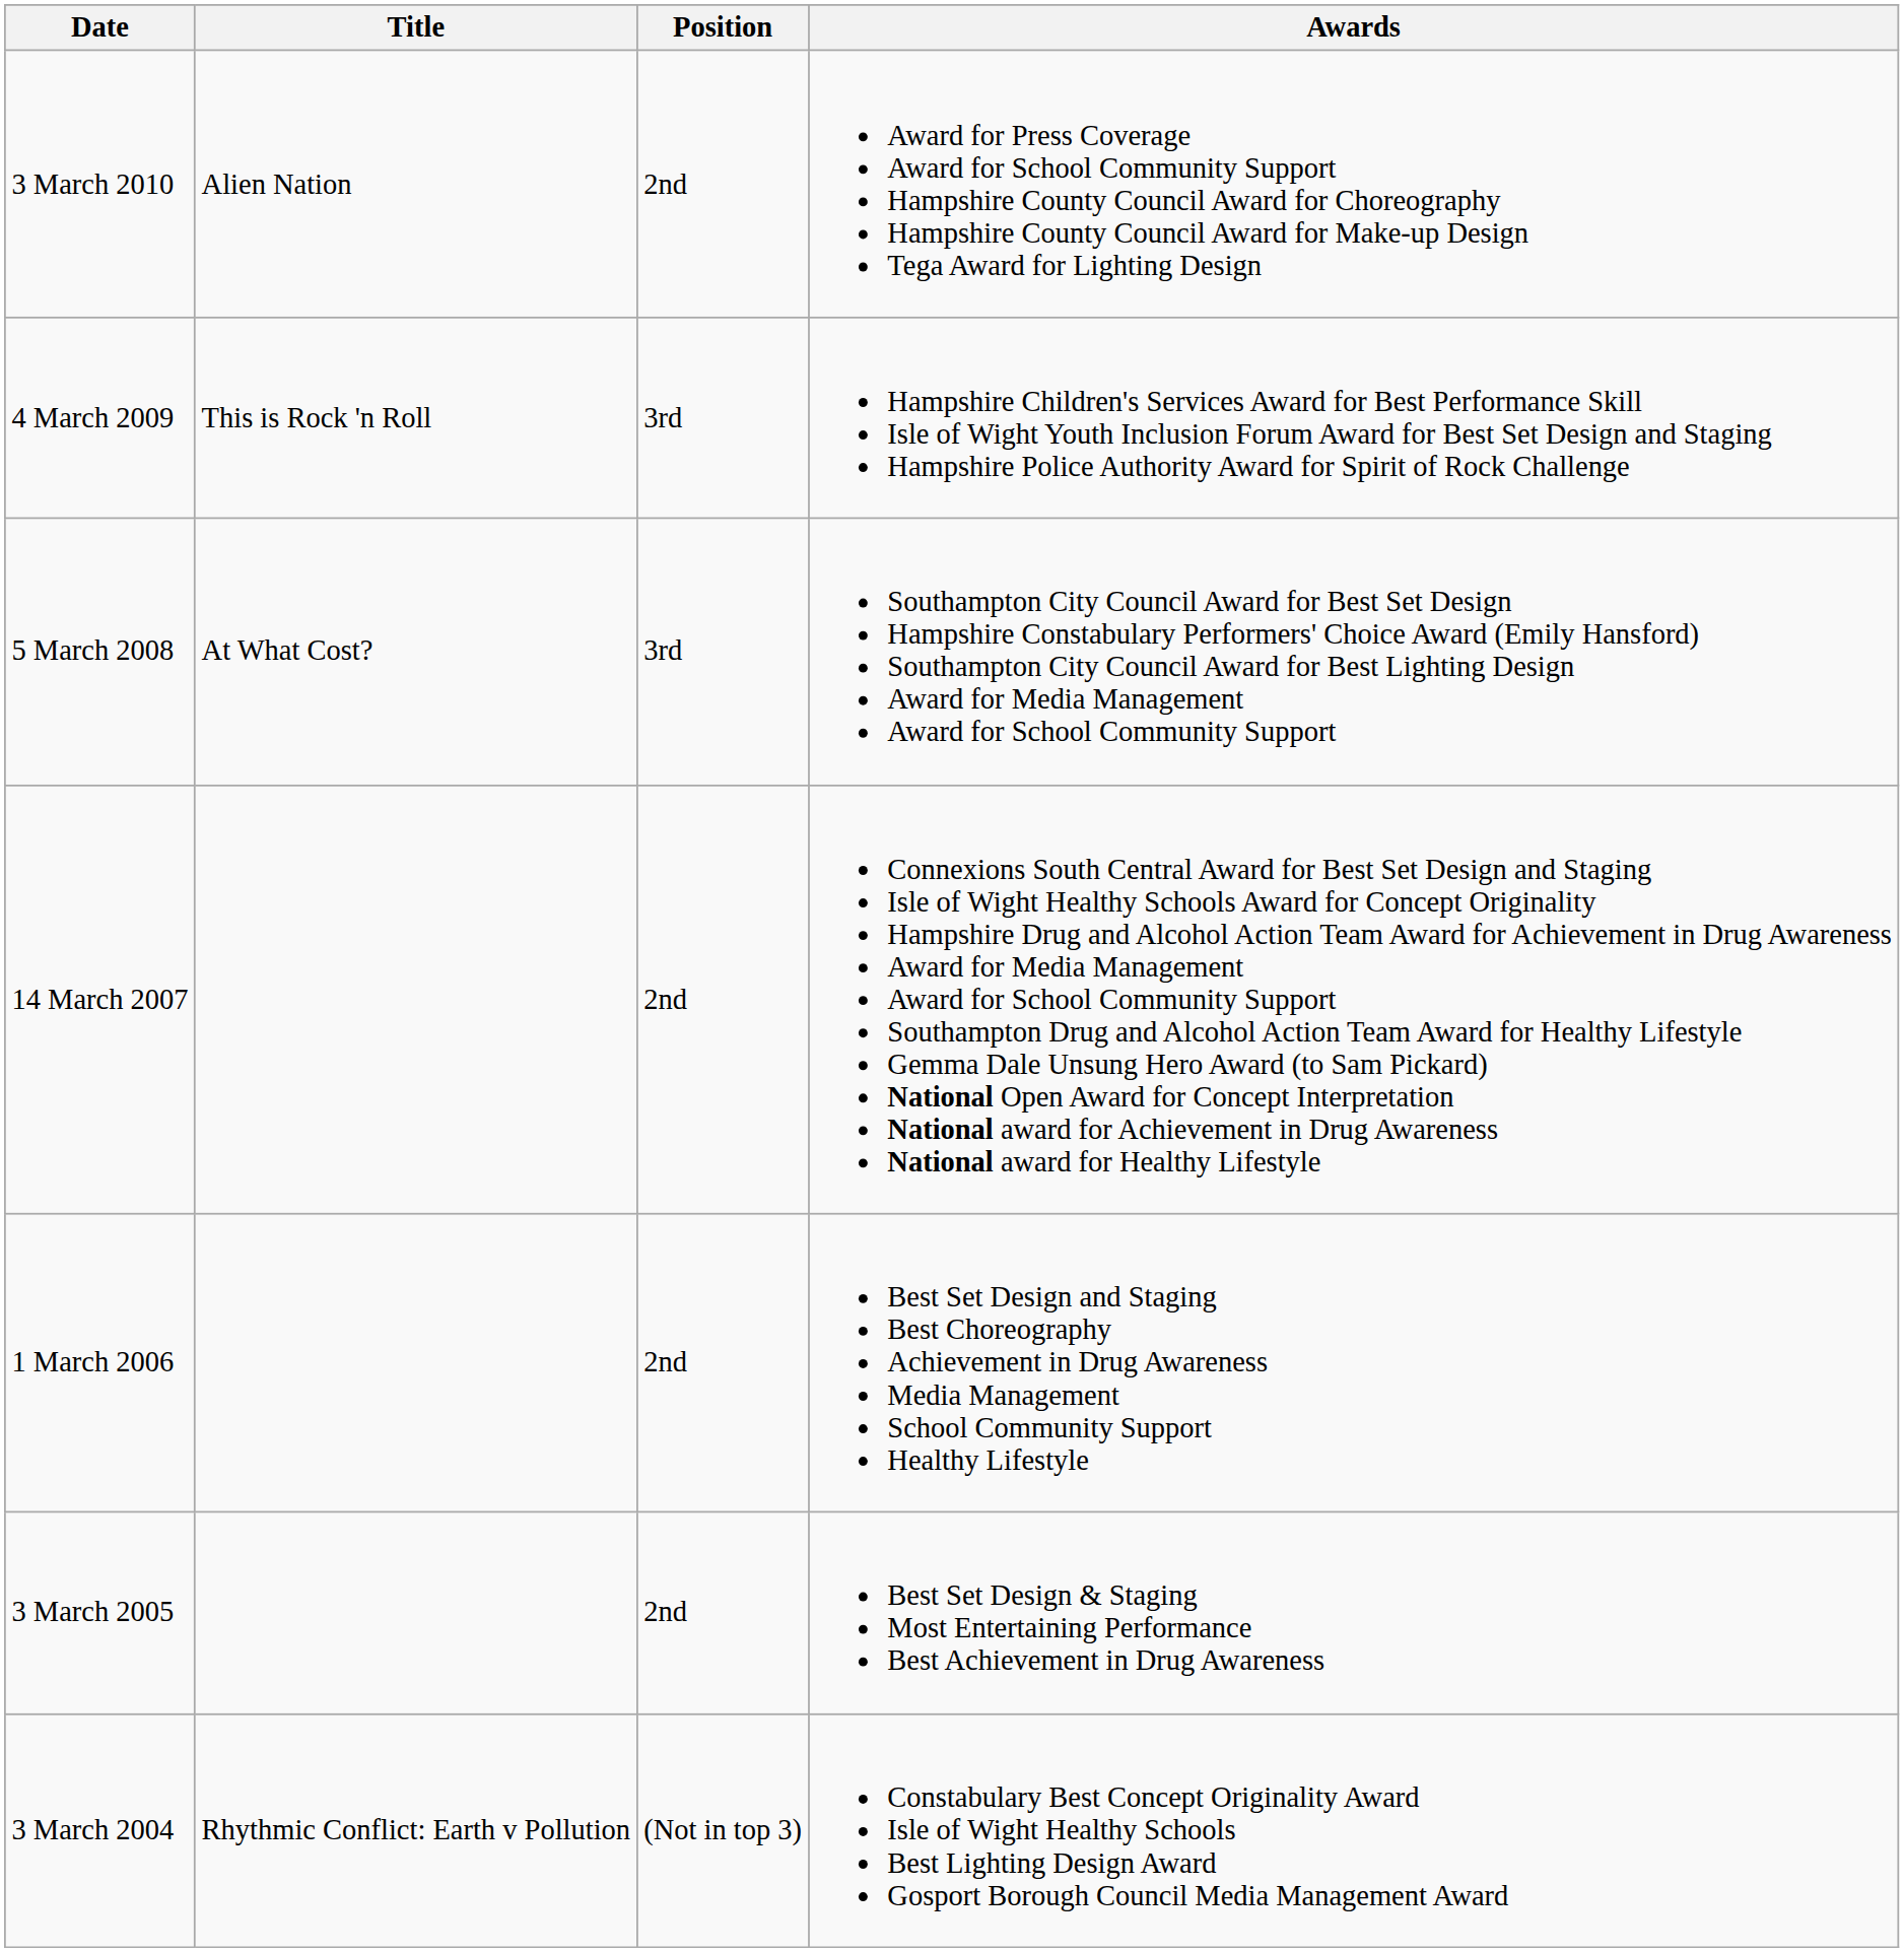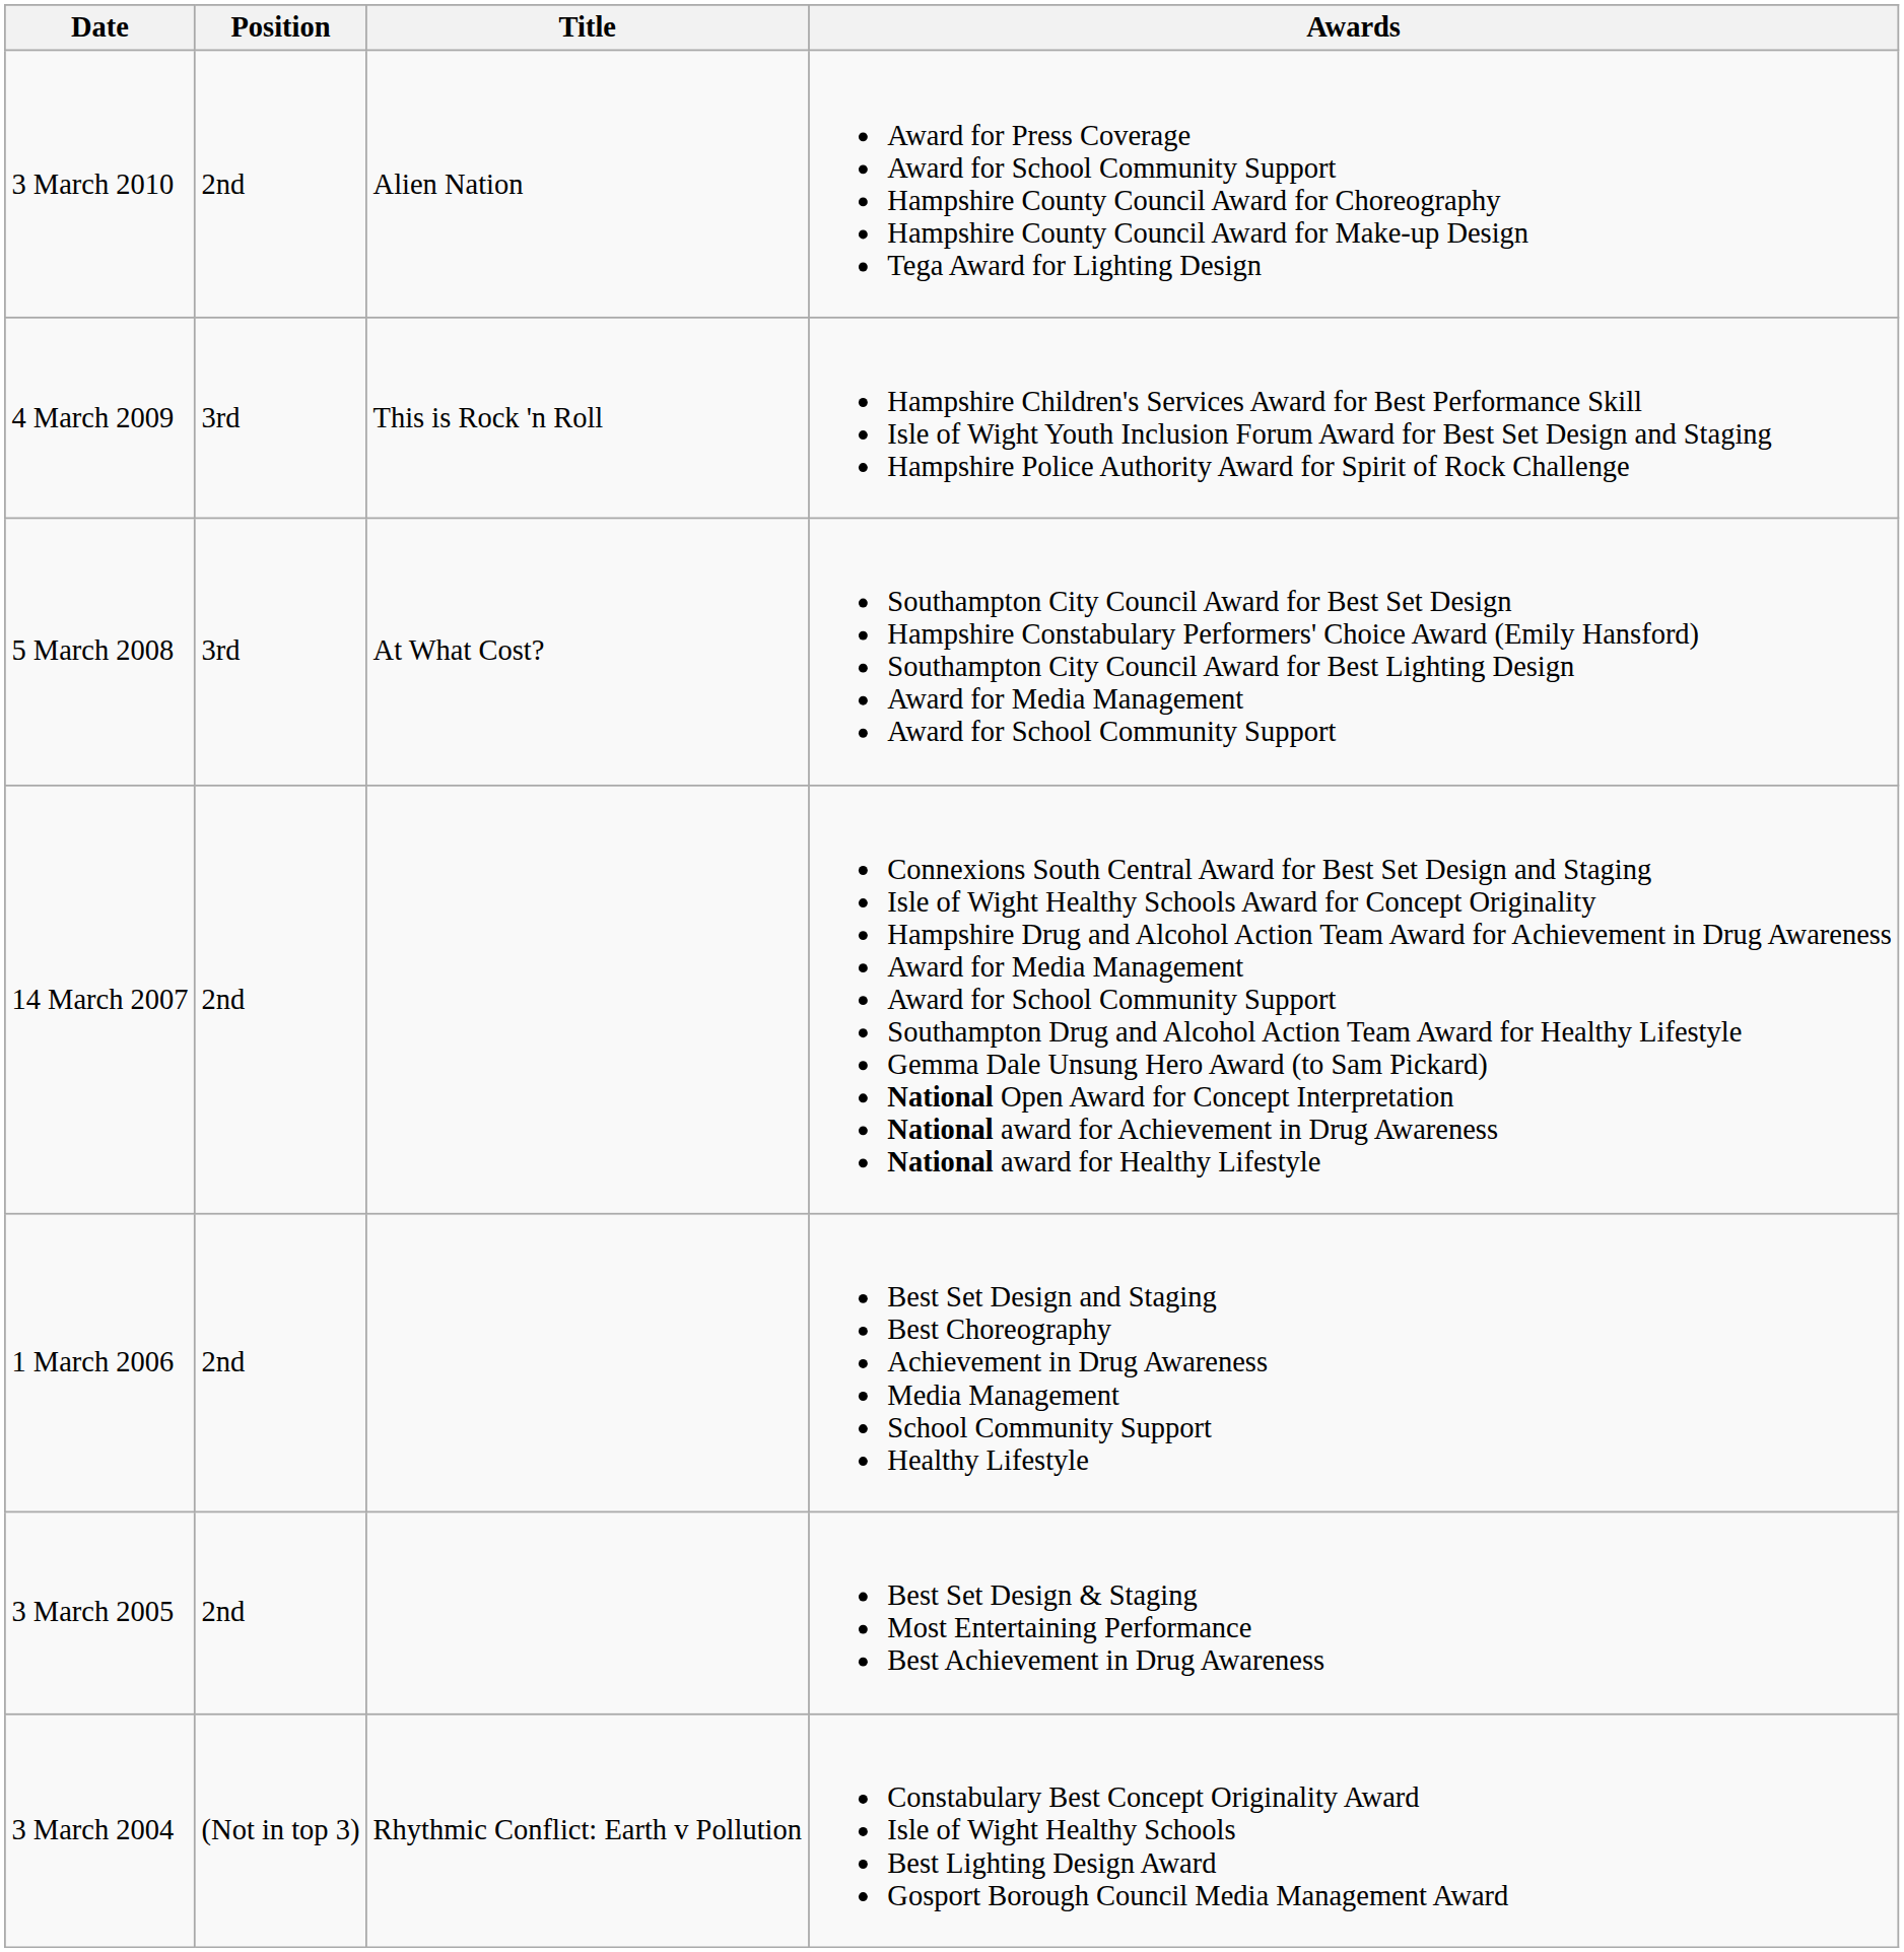columns swapped: Title <-> Position
